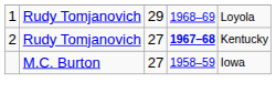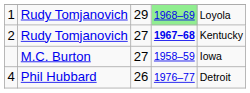1 | column 4: no background -> lightgreen background
+ row: 4 | Phil Hubbard | 26 | 1976–77 | Detroit
